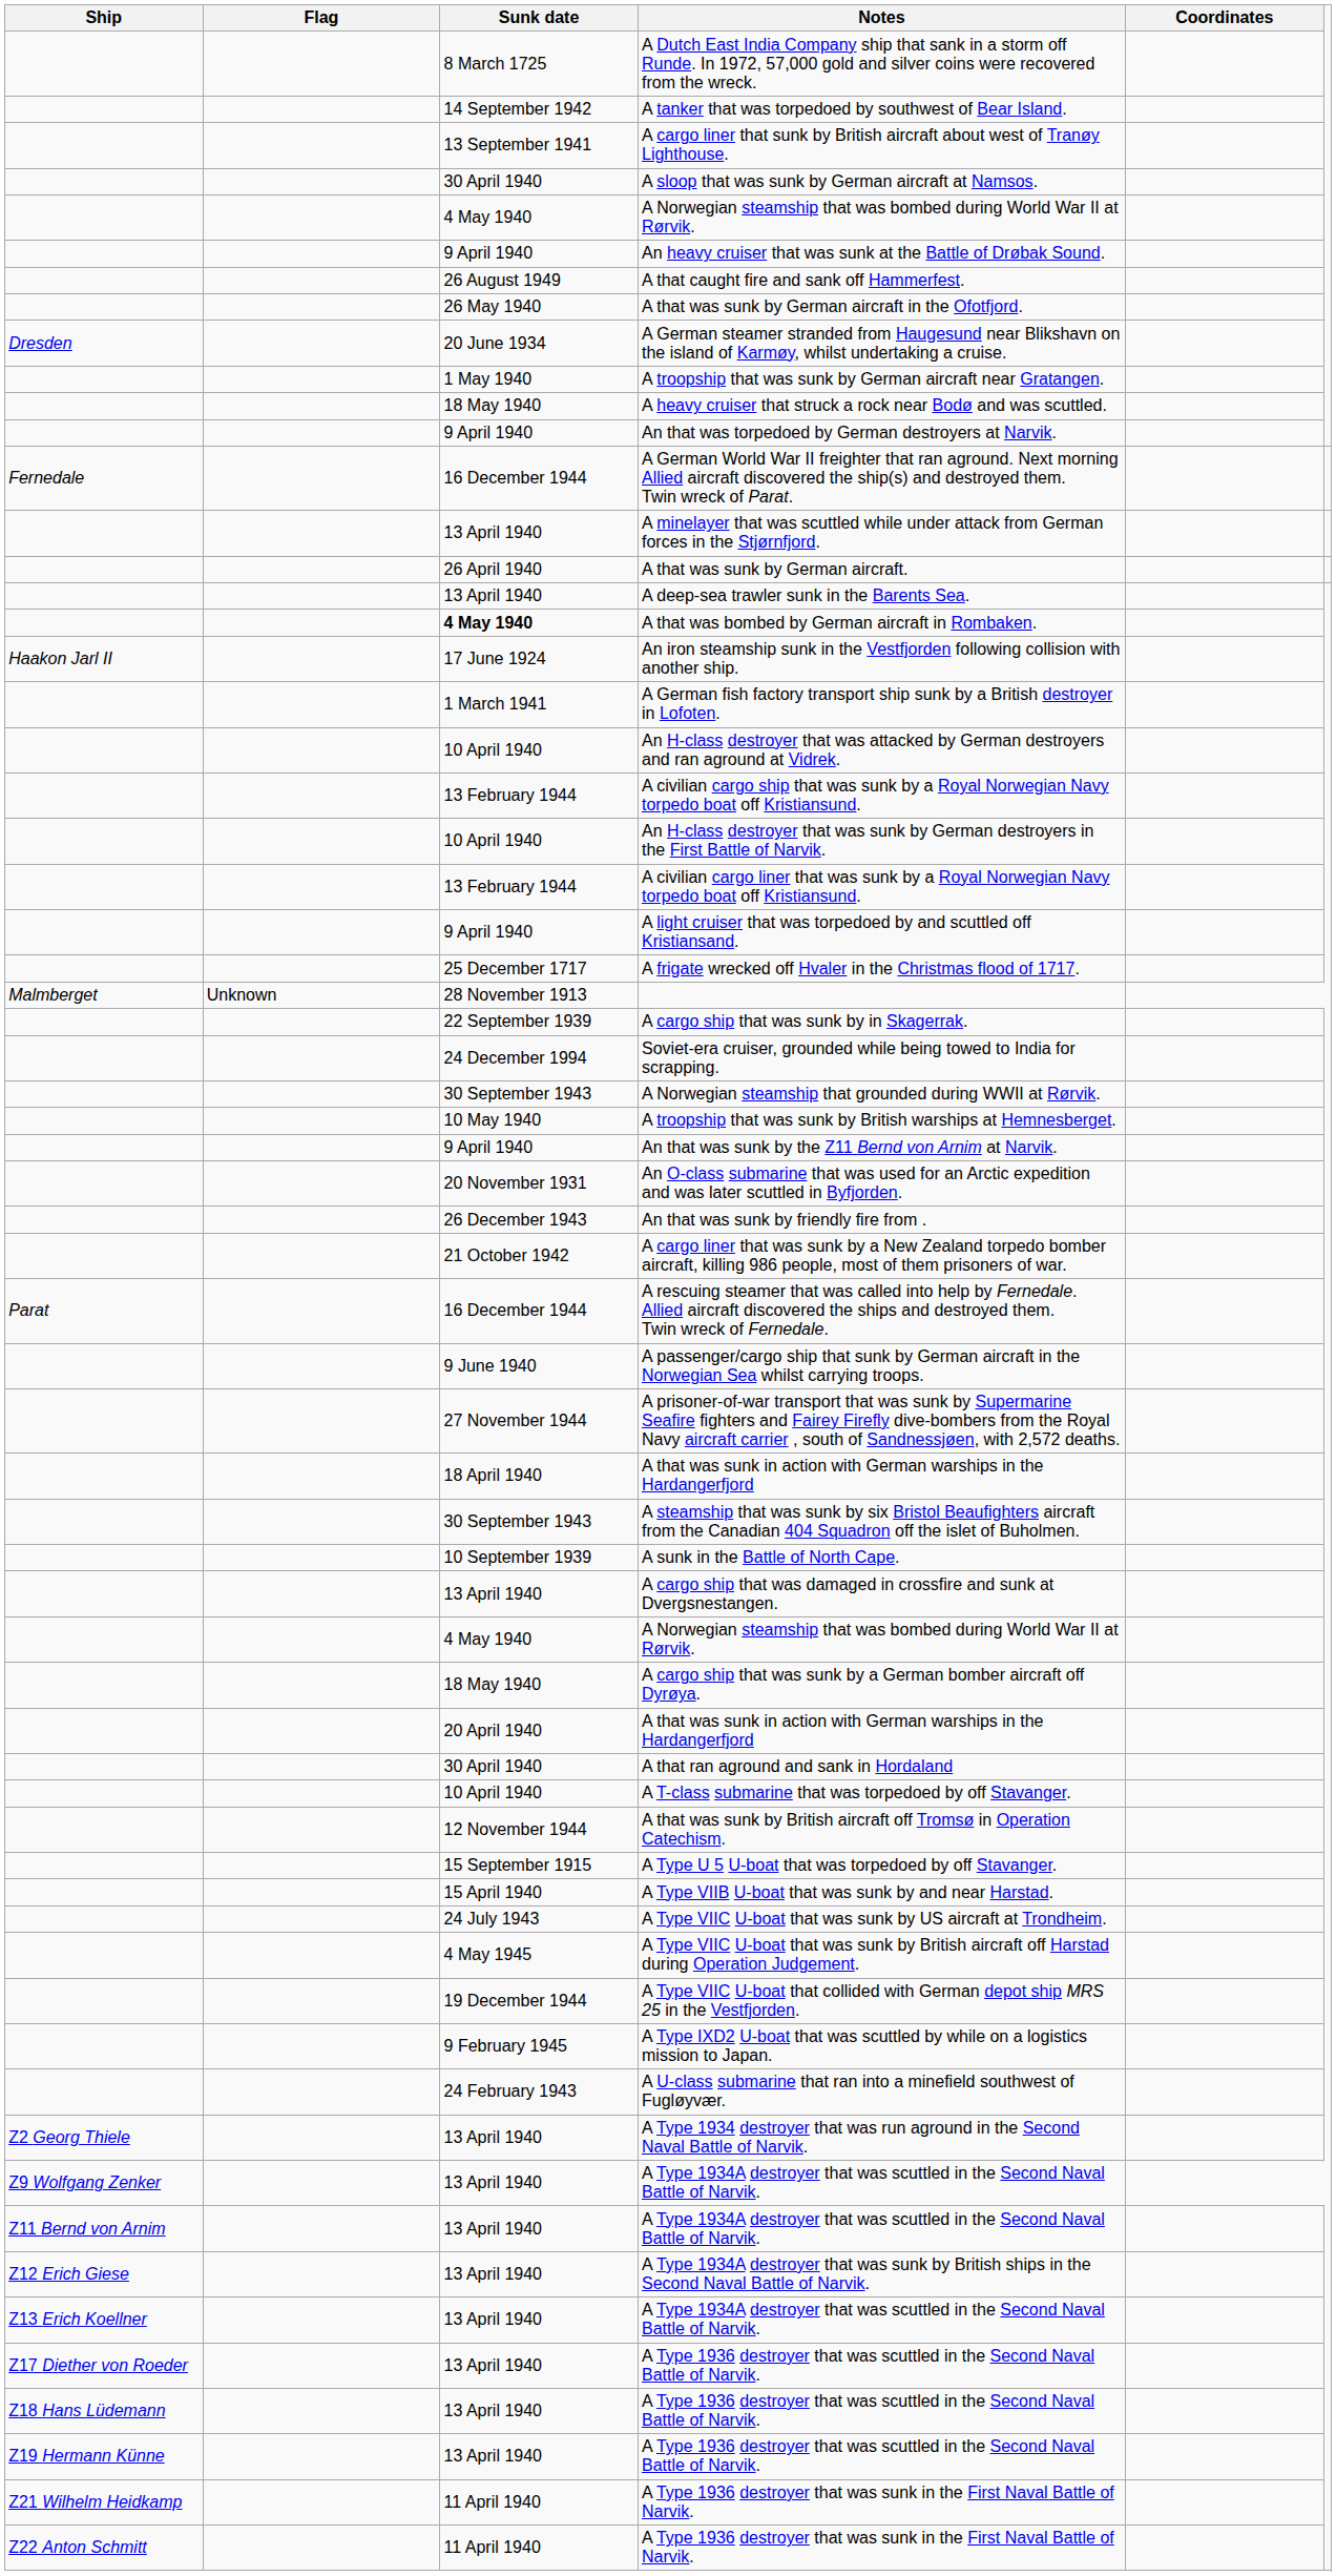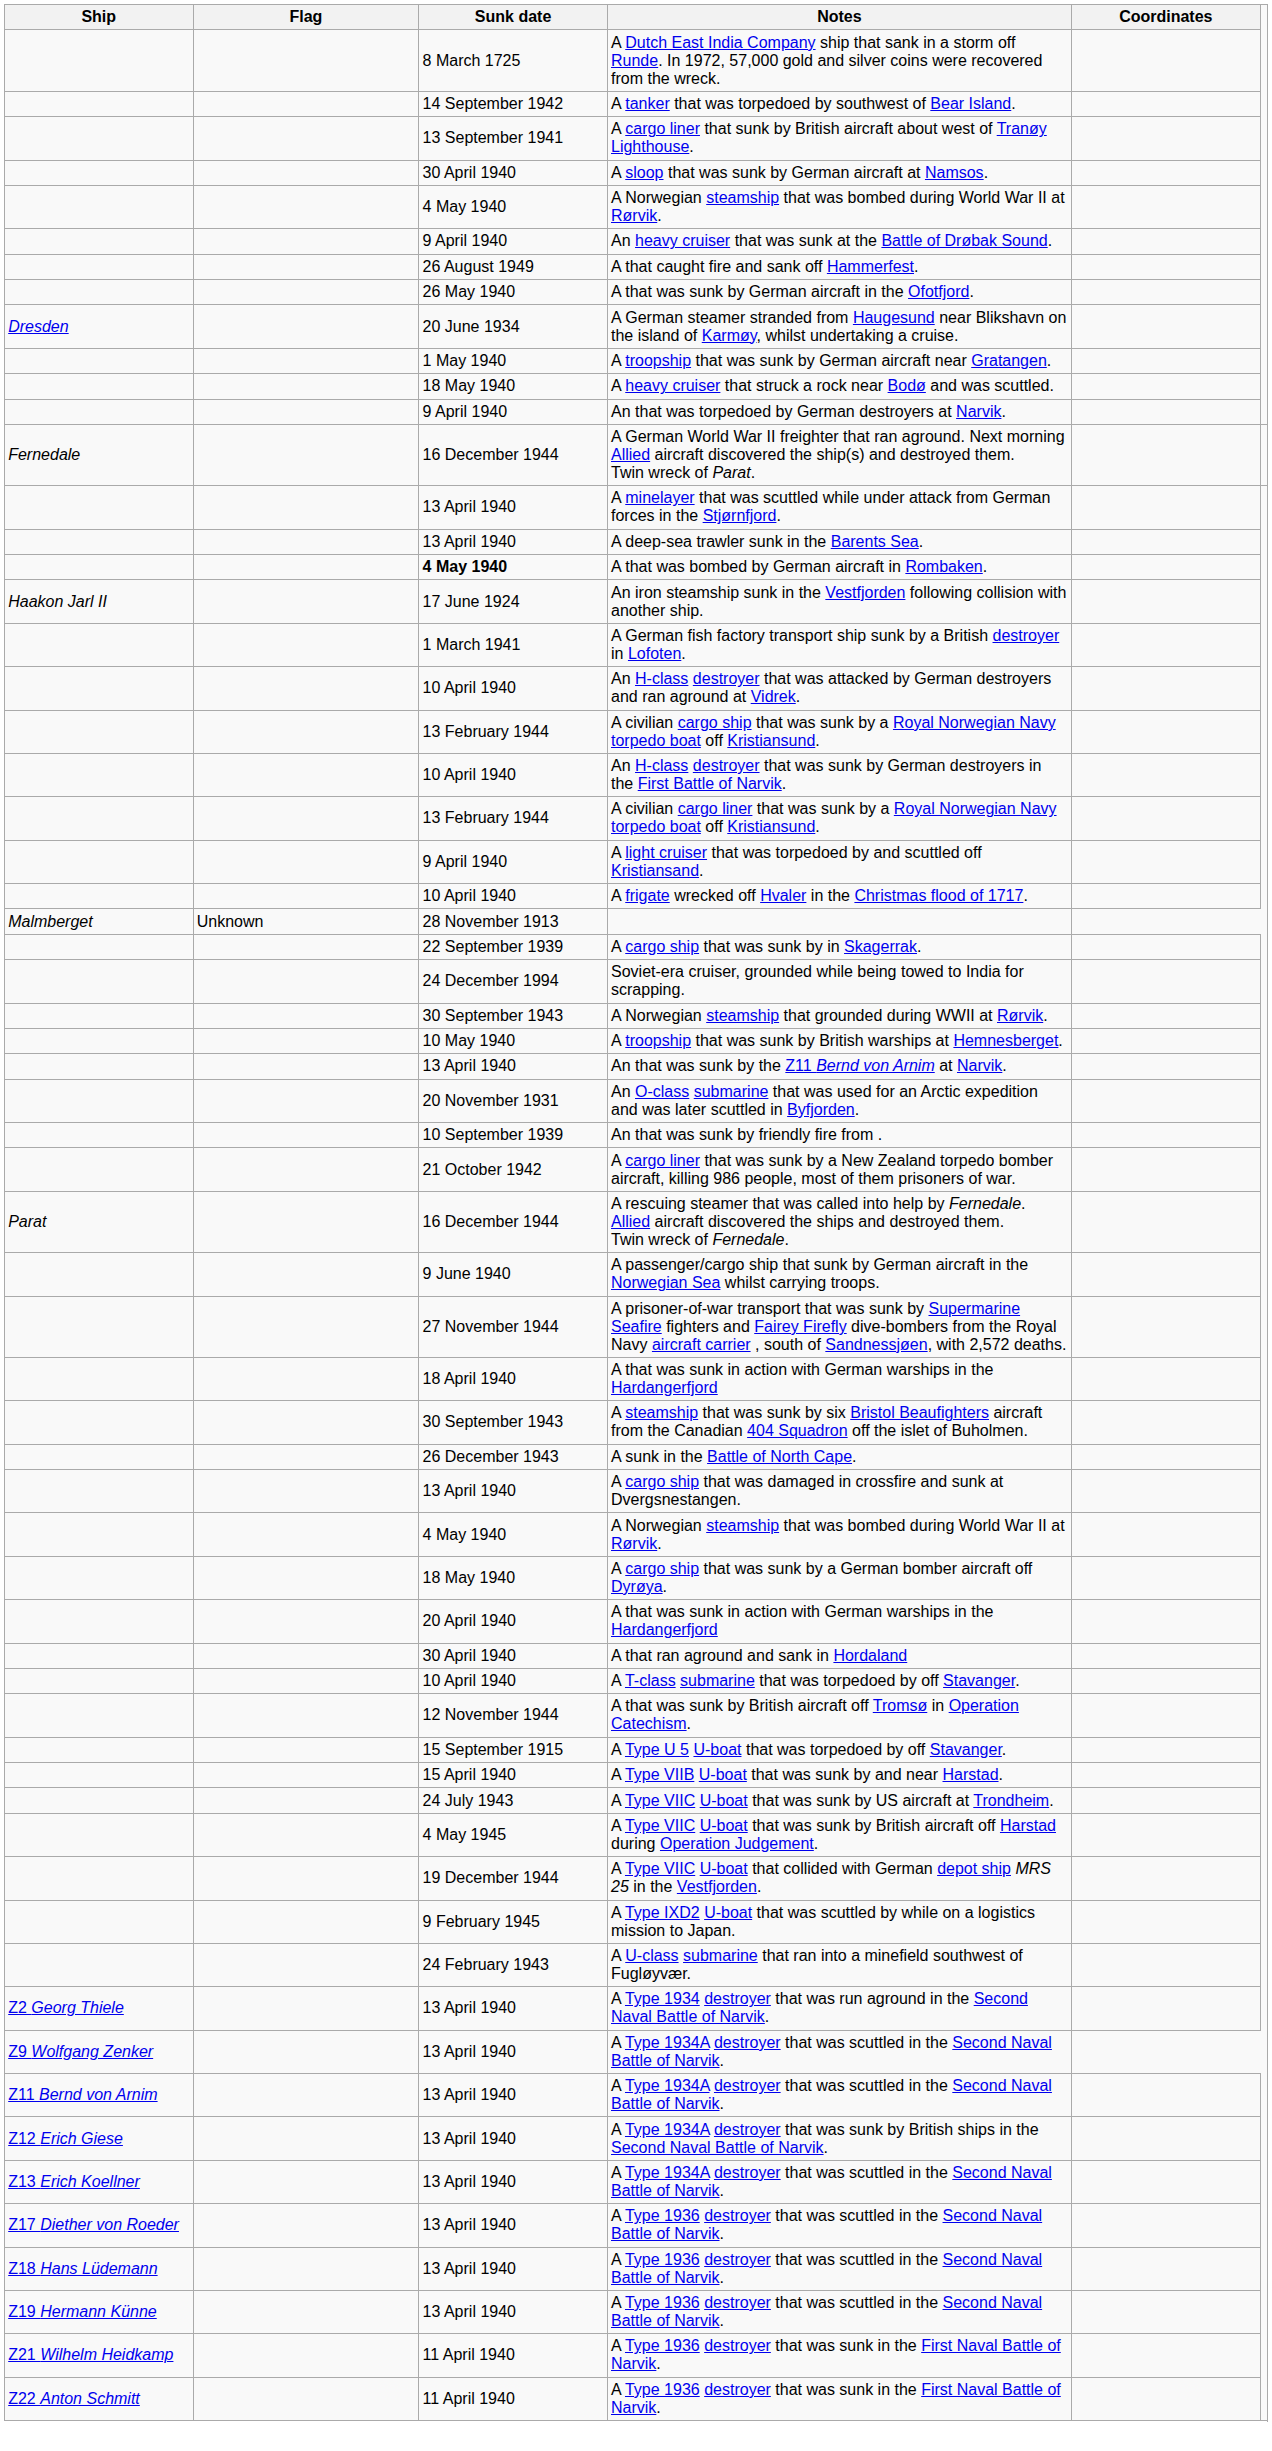- row: 26 April 1940 | A that was sunk by German aircraft.
A frigate wrecked off Hvaler in the Christmas flood of 1717. | Sunk date: 25 December 1717 -> 10 April 1940
An that was sunk by the Z11 Bernd von Arnim at Narvik. | Sunk date: 9 April 1940 -> 13 April 1940
An that was sunk by friendly fire from . | Sunk date: 26 December 1943 -> 10 September 1939
A sunk in the Battle of North Cape. | Sunk date: 10 September 1939 -> 26 December 1943
